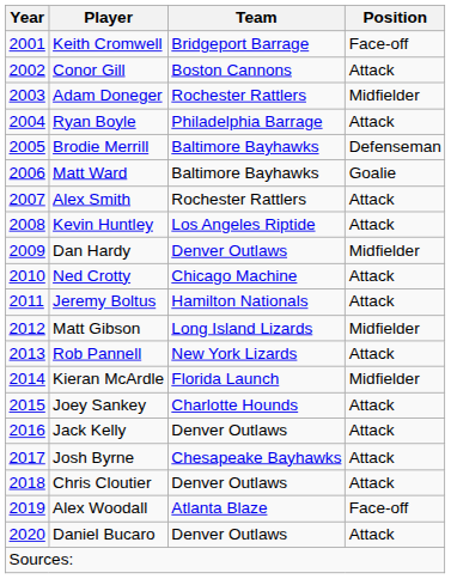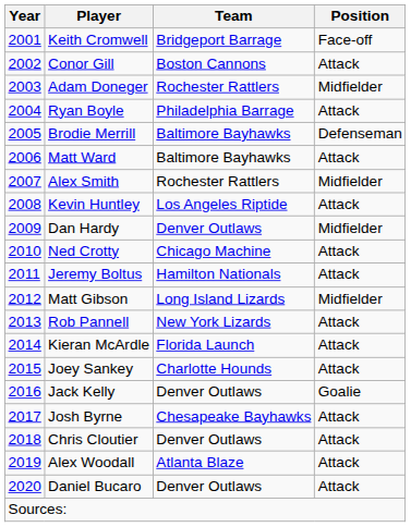Matt Ward | Position: Goalie -> Attack
Alex Smith | Position: Attack -> Midfielder
Kieran McArdle | Position: Midfielder -> Attack
Jack Kelly | Position: Attack -> Goalie
Alex Woodall | Position: Face-off -> Attack
